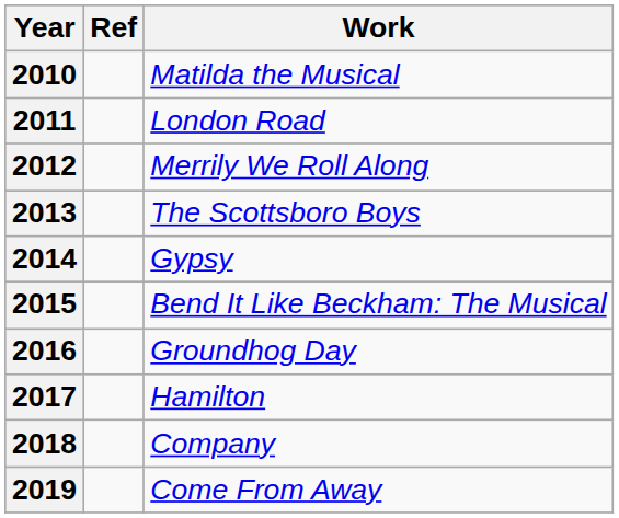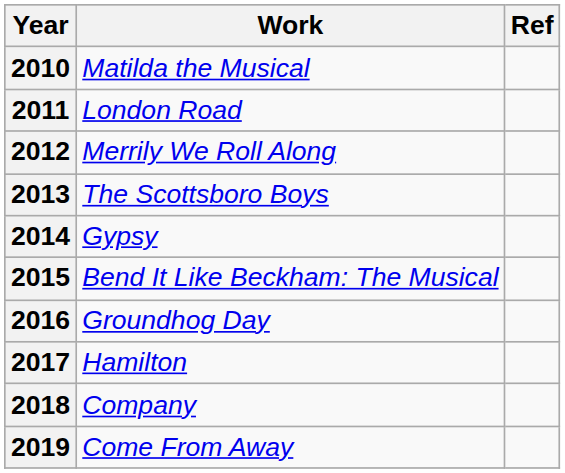columns swapped: Work <-> Ref
